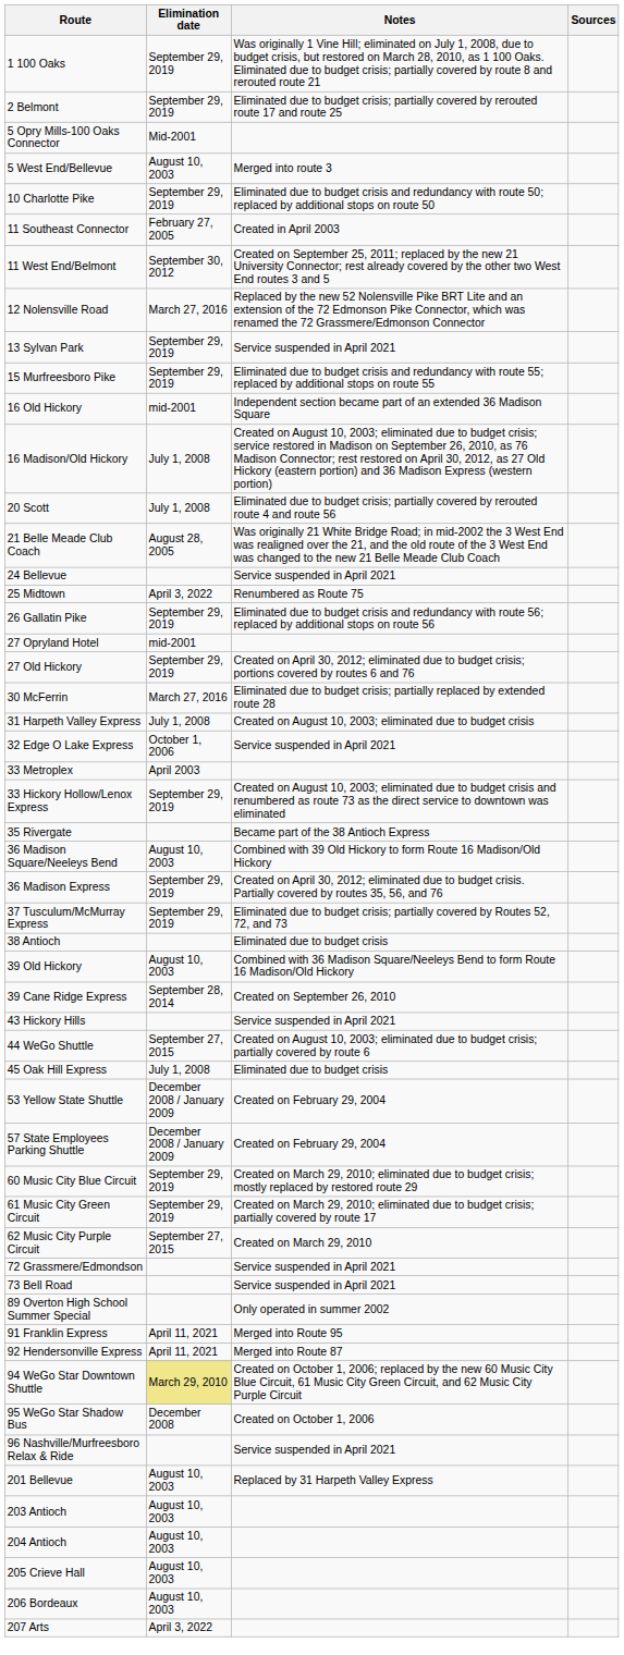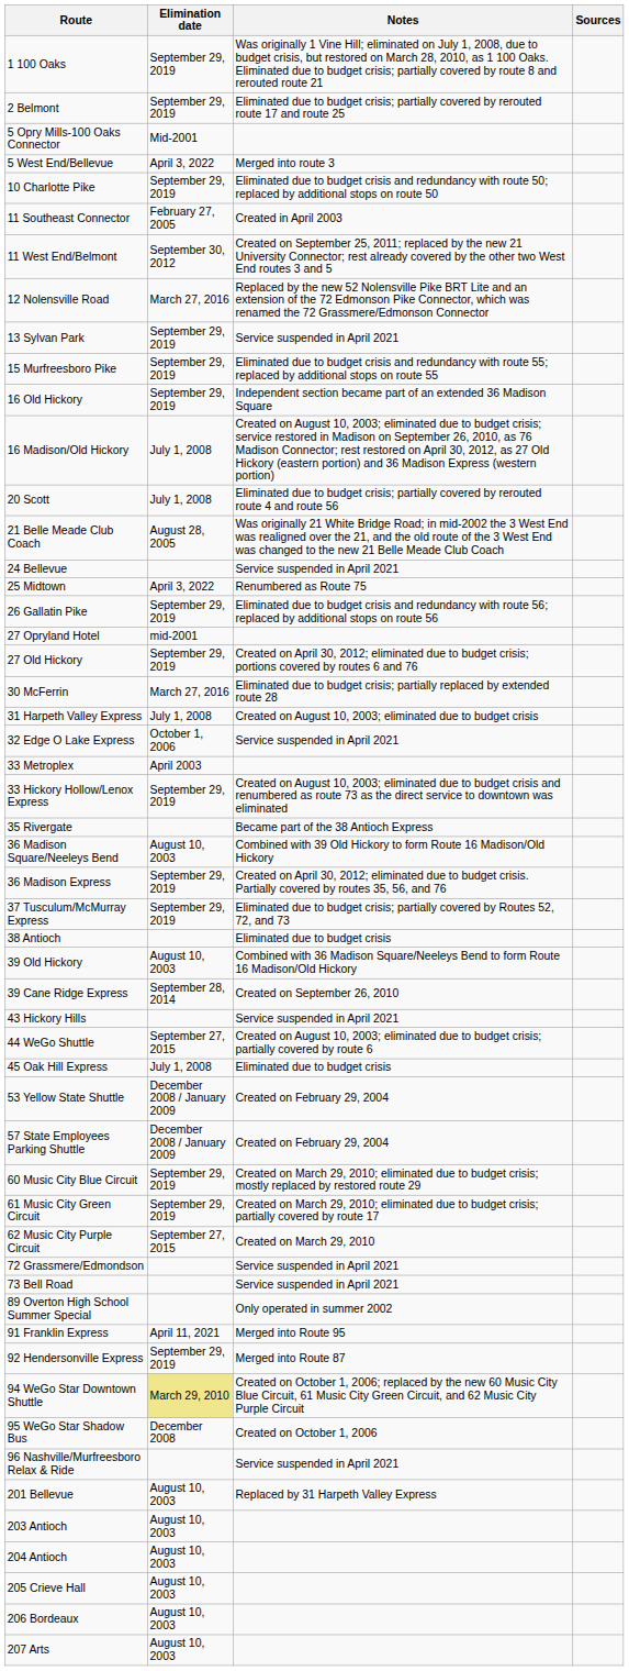5 West End/Bellevue | Elimination date: August 10, 2003 -> April 3, 2022
16 Old Hickory | Elimination date: mid-2001 -> September 29, 2019
92 Hendersonville Express | Elimination date: April 11, 2021 -> September 29, 2019
207 Arts | Elimination date: April 3, 2022 -> August 10, 2003
